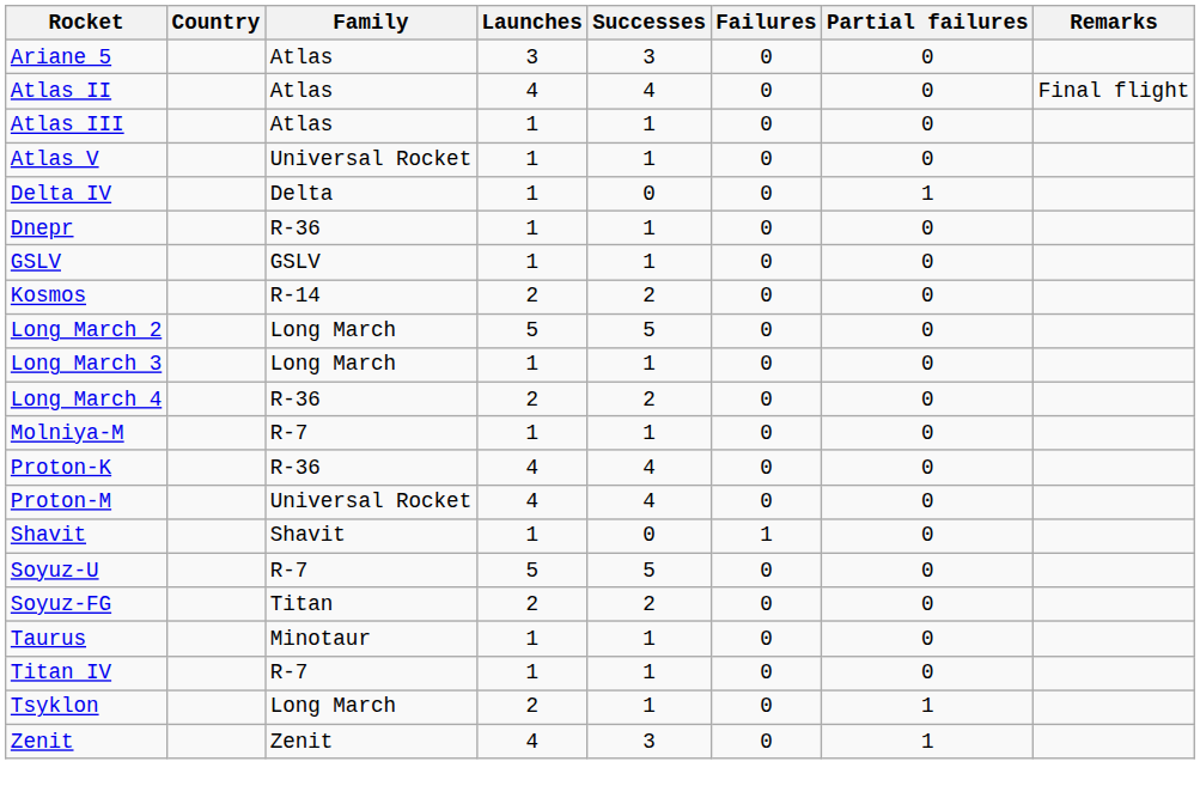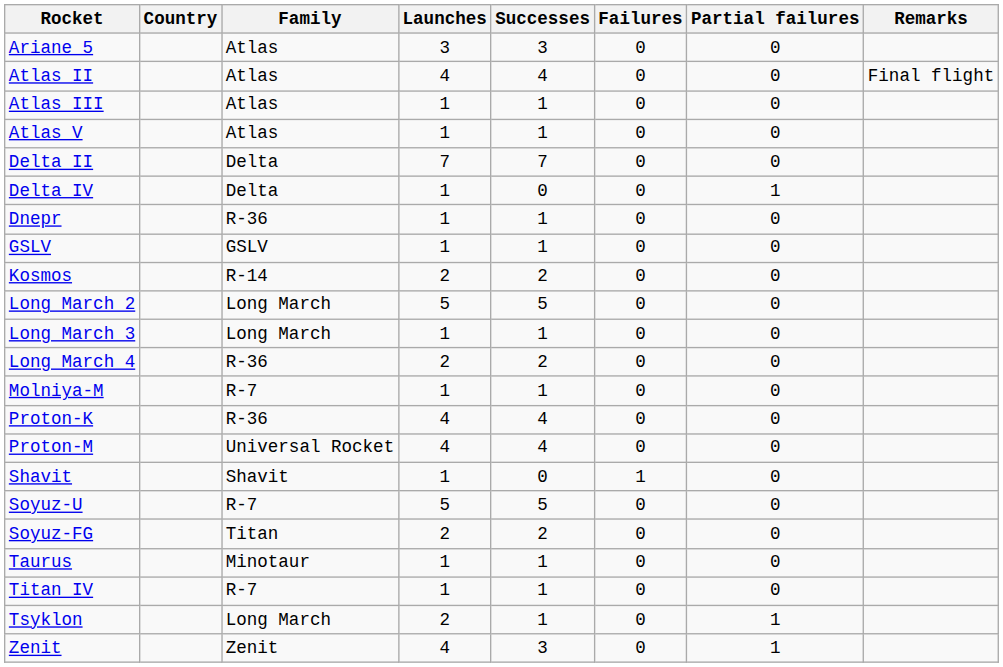Atlas V | Family: Universal Rocket -> Atlas
+ row: Delta II | Delta | 7 | 7 | 0 | 0
